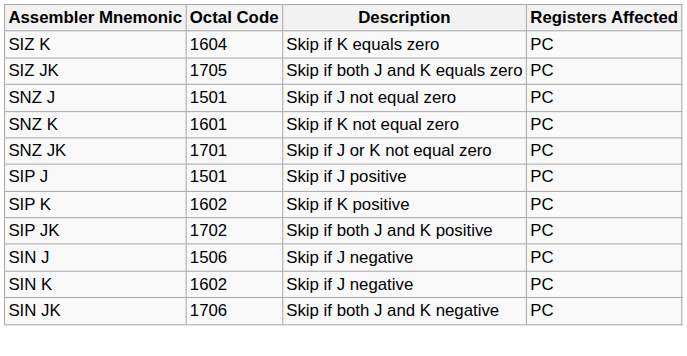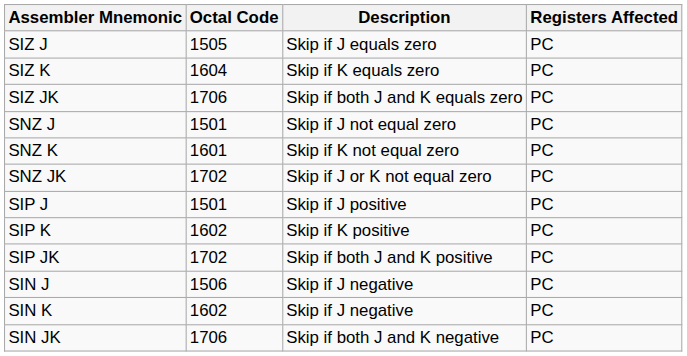+ row: SIZ J | 1505 | Skip if J equals zero | PC
SIZ JK | Octal Code: 1705 -> 1706
SNZ JK | Octal Code: 1701 -> 1702
